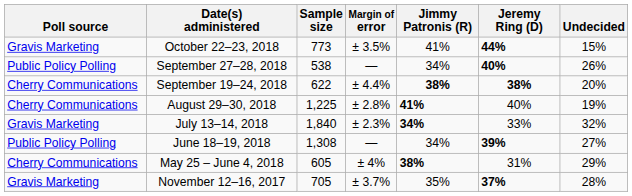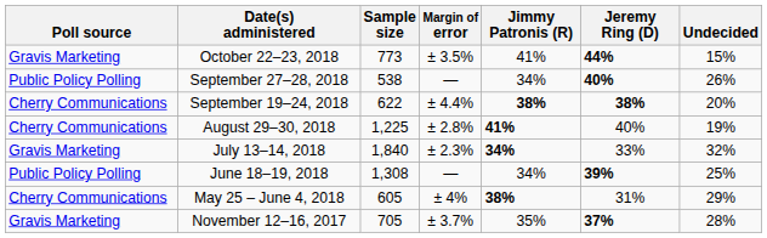June 18–19, 2018 | Undecided: 27% -> 25%
